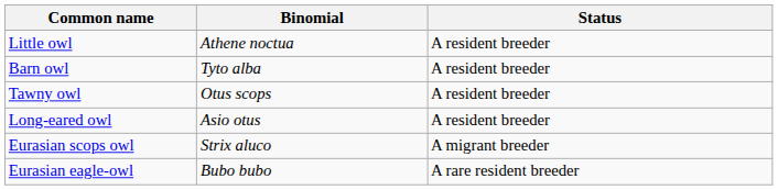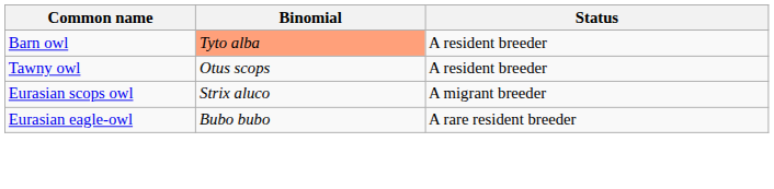- row: Little owl | Athene noctua | A resident breeder
Barn owl | Binomial: no background -> lightsalmon background
- row: Long-eared owl | Asio otus | A resident breeder
